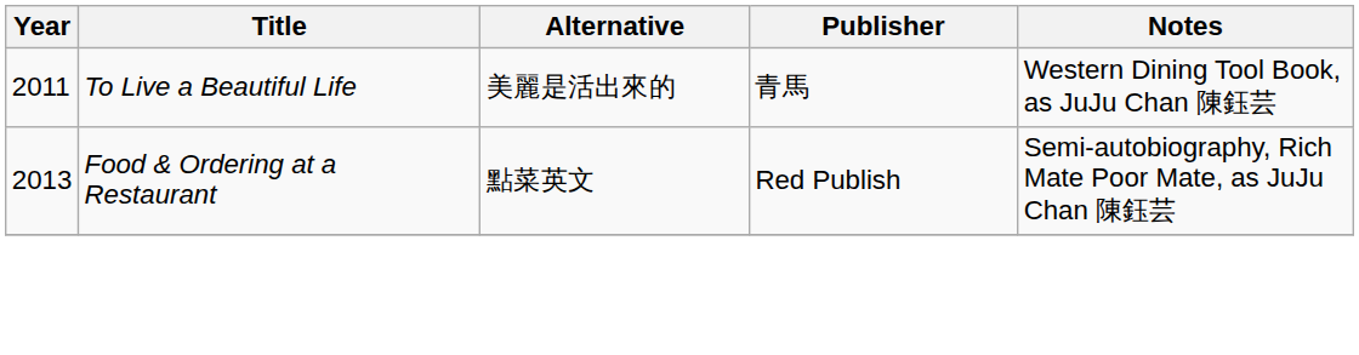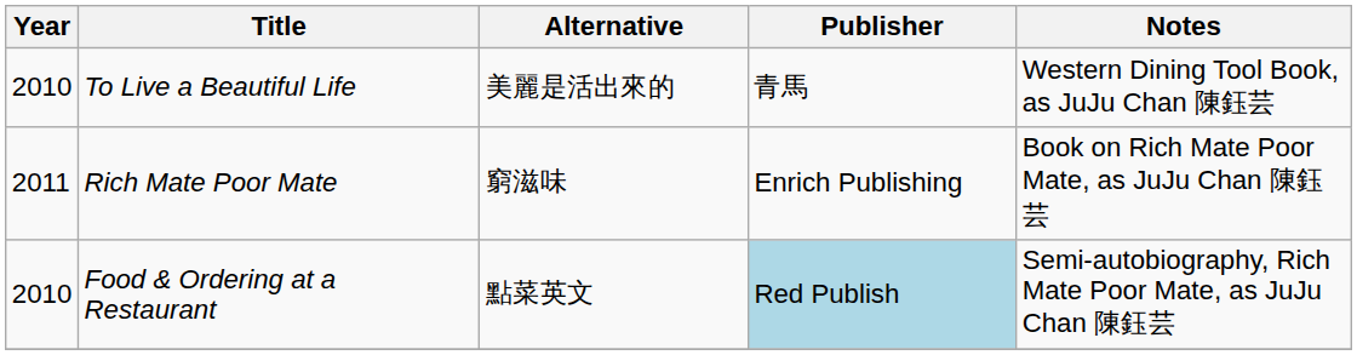To Live a Beautiful Life | Year: 2011 -> 2010
+ row: 2011 | Rich Mate Poor Mate | 窮滋味 | Enrich Publishing | Book on Rich Mate Poor Mate, as JuJu Chan 陳鈺芸
Food & Ordering at a Restaurant | Year: 2013 -> 2010
Food & Ordering at a Restaurant | Publisher: no background -> lightblue background
